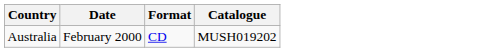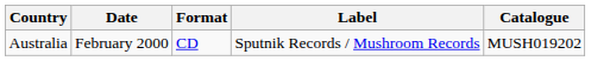+ column: Label | Sputnik Records / Mushroom Records
